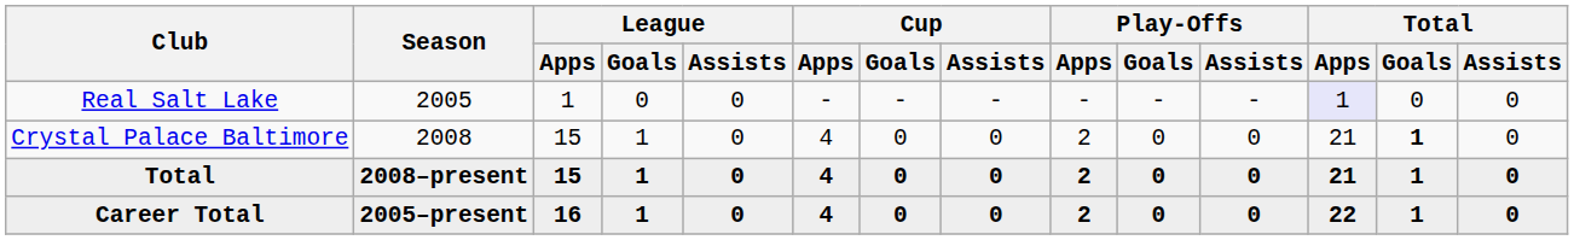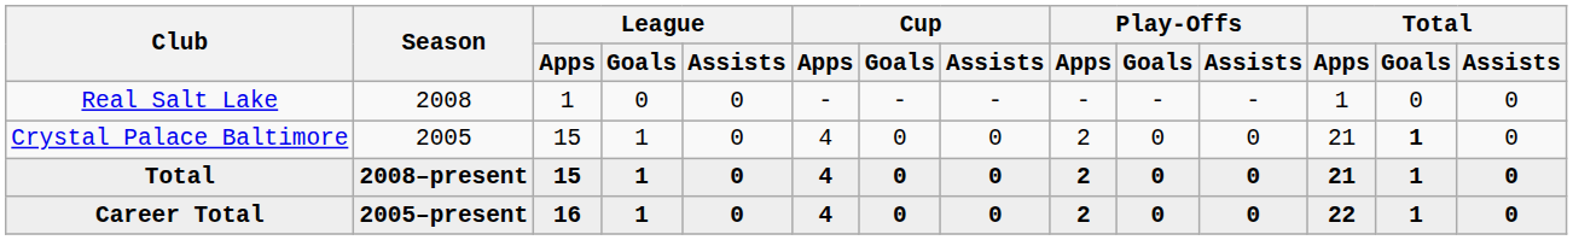Real Salt Lake | Season: 2005 -> 2008
Real Salt Lake | Total / Apps: lavender background -> no background
Crystal Palace Baltimore | Season: 2008 -> 2005
